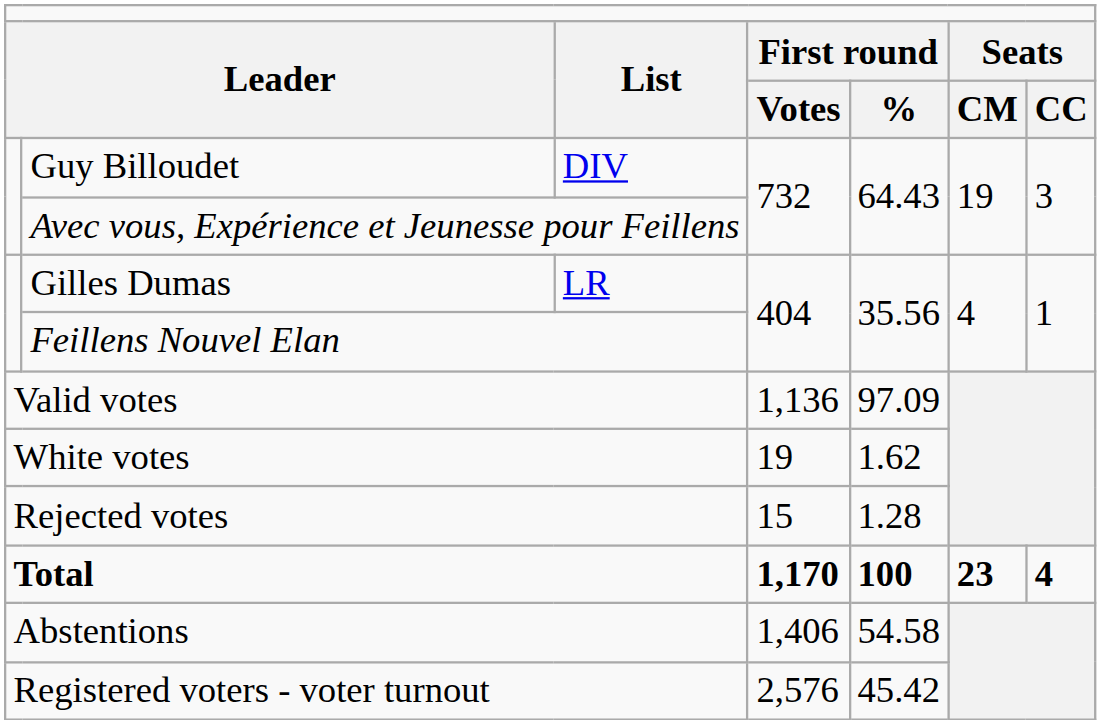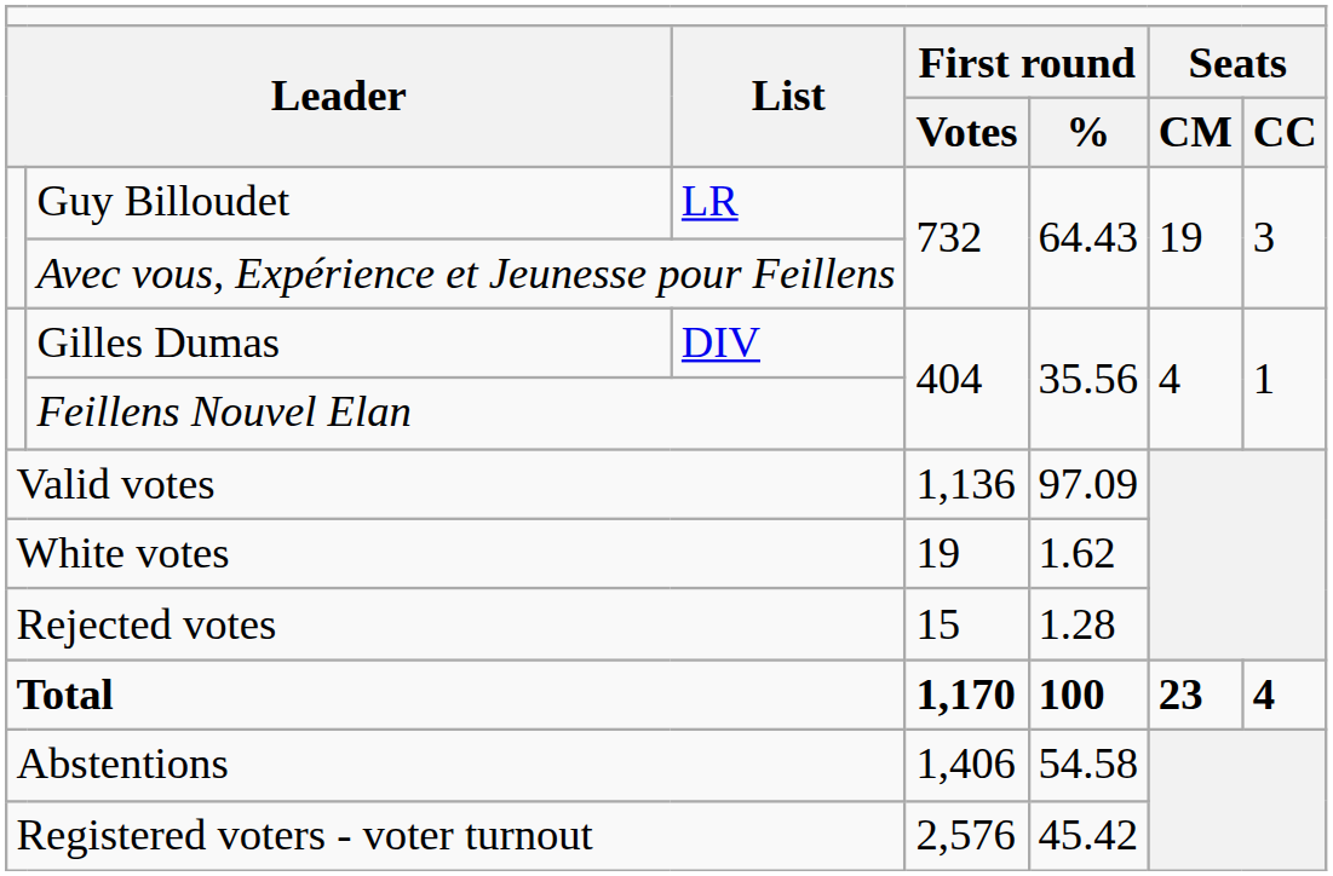Guy Billoudet | column 3: DIV -> LR
Gilles Dumas | column 3: LR -> DIV
